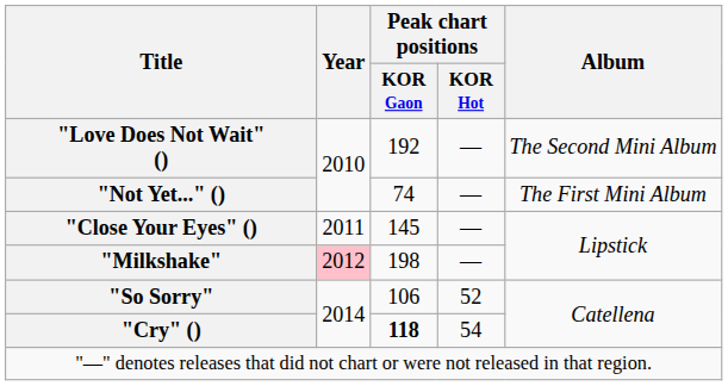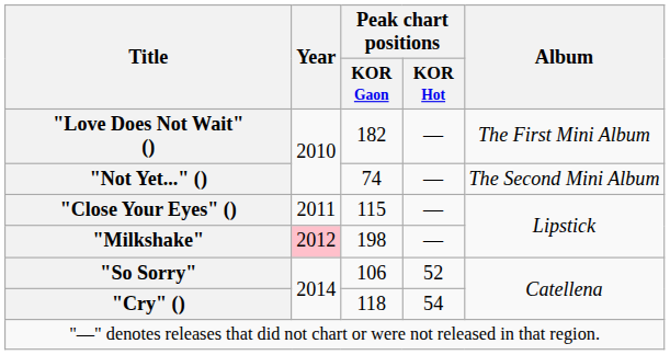"Love Does Not Wait" () | Peak chart positions / KOR Gaon: 192 -> 182
"Love Does Not Wait" () | Album: The Second Mini Album -> The First Mini Album
"Not Yet..." () | Album: The First Mini Album -> The Second Mini Album
"Close Your Eyes" () | Peak chart positions / KOR Gaon: 145 -> 115
"Cry" () | Peak chart positions / KOR Gaon: bold -> normal
